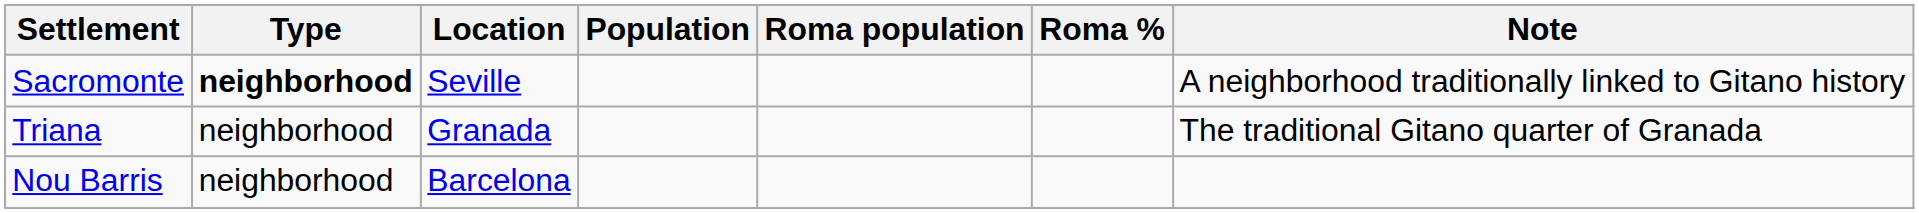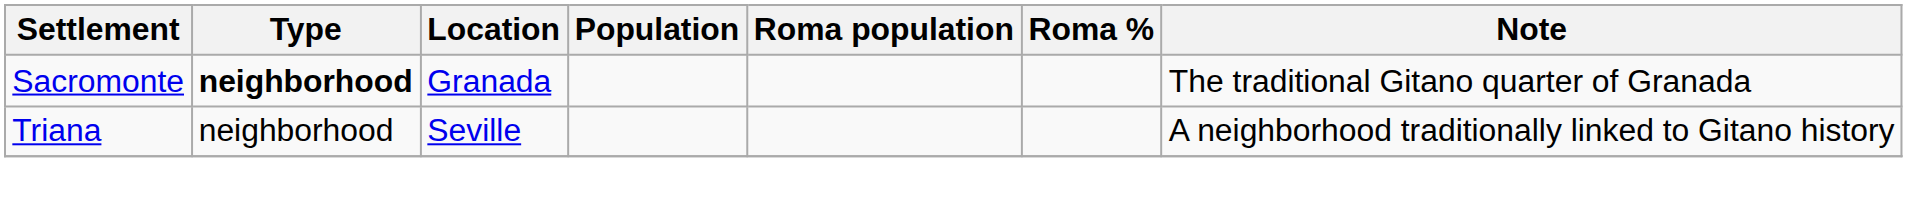Sacromonte | Location: Seville -> Granada
Sacromonte | Note: A neighborhood traditionally linked to Gitano history -> The traditional Gitano quarter of Granada
Triana | Location: Granada -> Seville
Triana | Note: The traditional Gitano quarter of Granada -> A neighborhood traditionally linked to Gitano history
- row: Nou Barris | neighborhood | Barcelona
